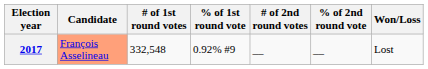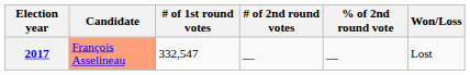- column: % of 1st round vote | 0.92% #9
2017 | # of 1st round votes: 332,548 -> 332,547
